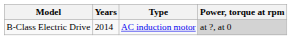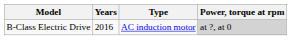B-Class Electric Drive | Years: 2014 -> 2016
